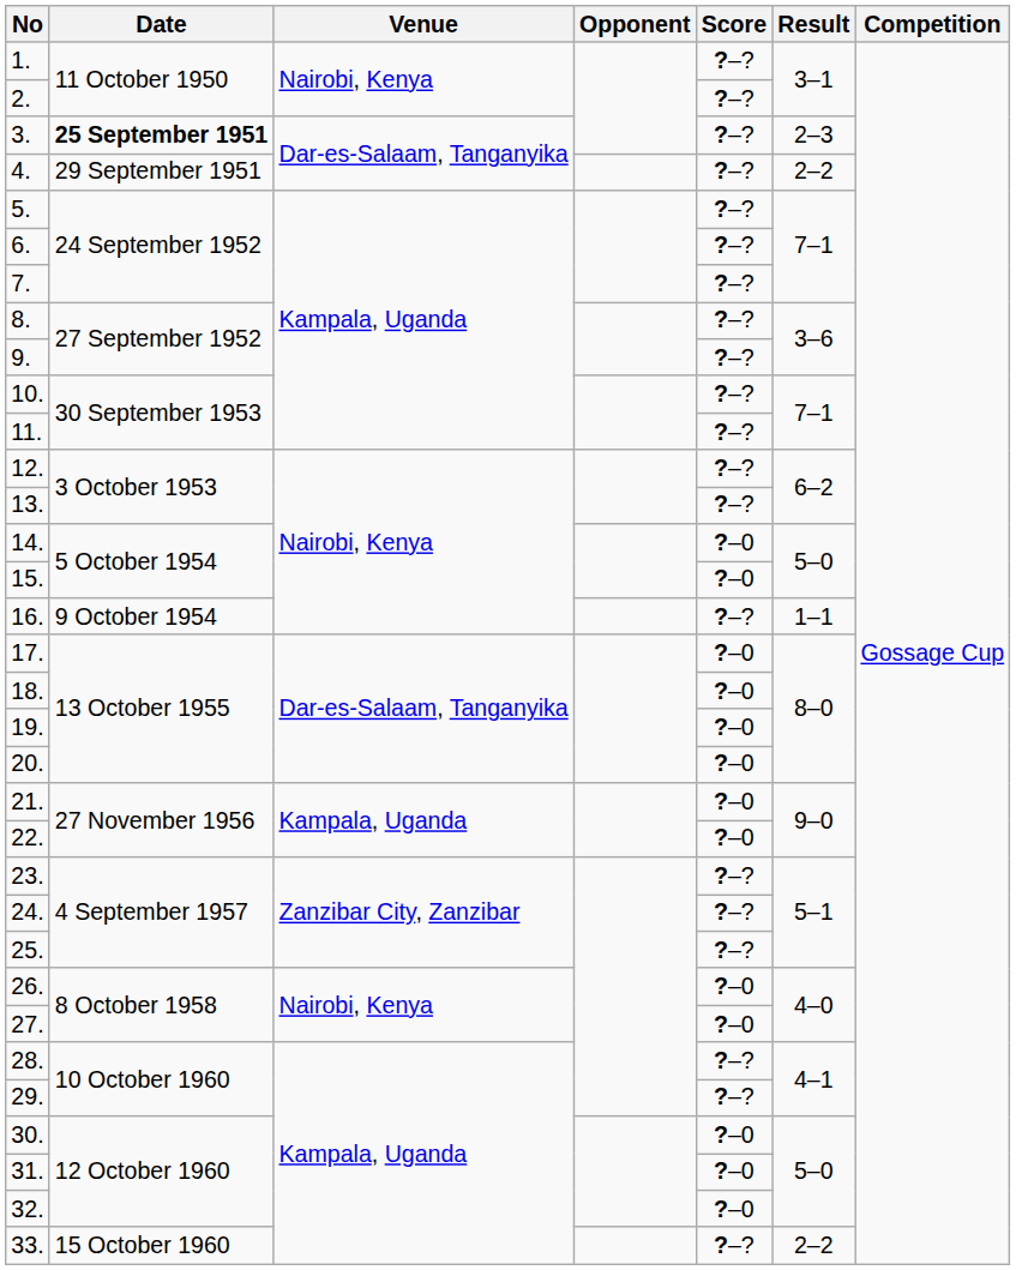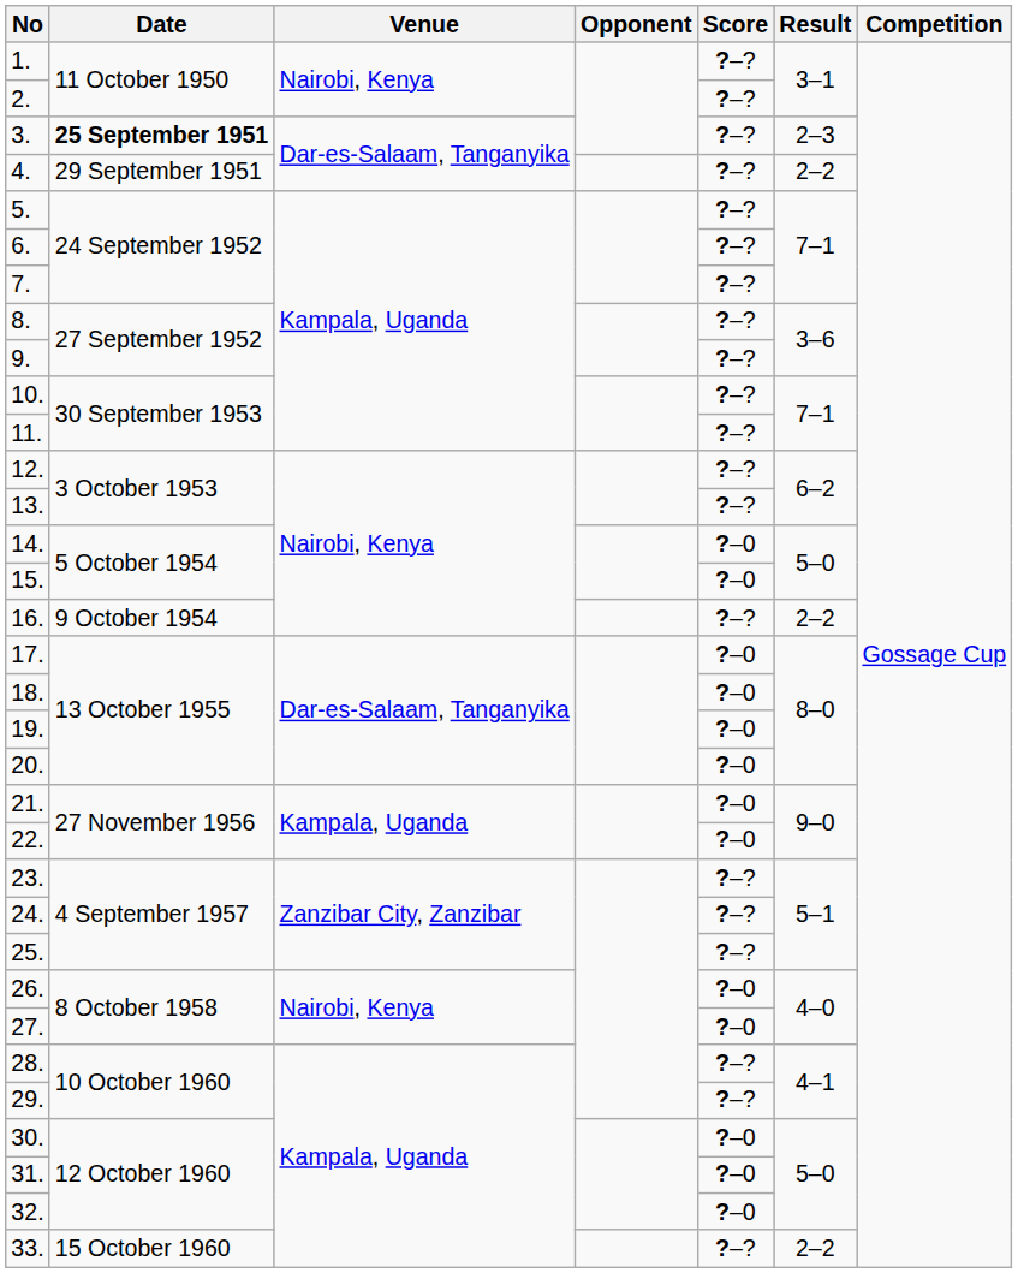16. | Result: 1–1 -> 2–2
